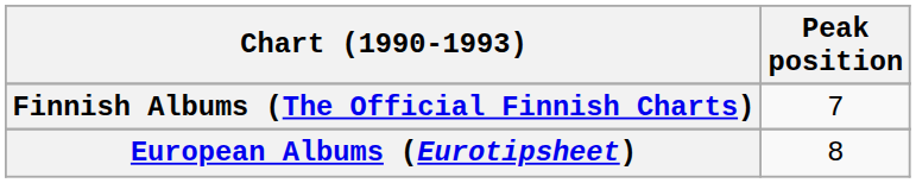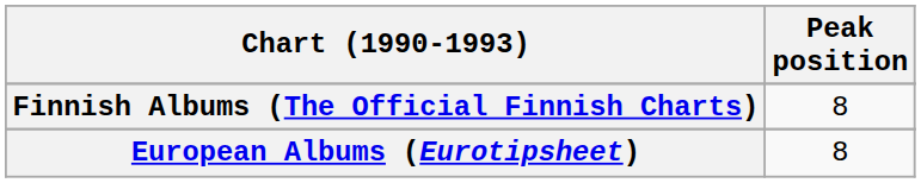Finnish Albums (The Official Finnish Charts) | Peak position: 7 -> 8
